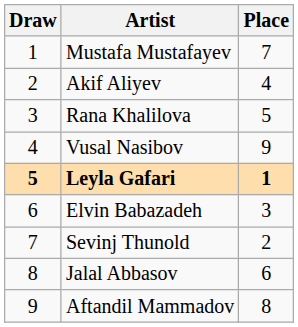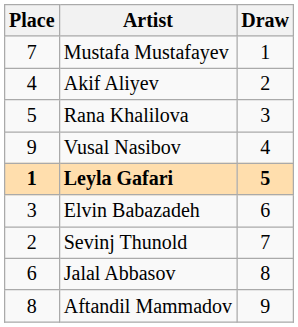columns swapped: Draw <-> Place
